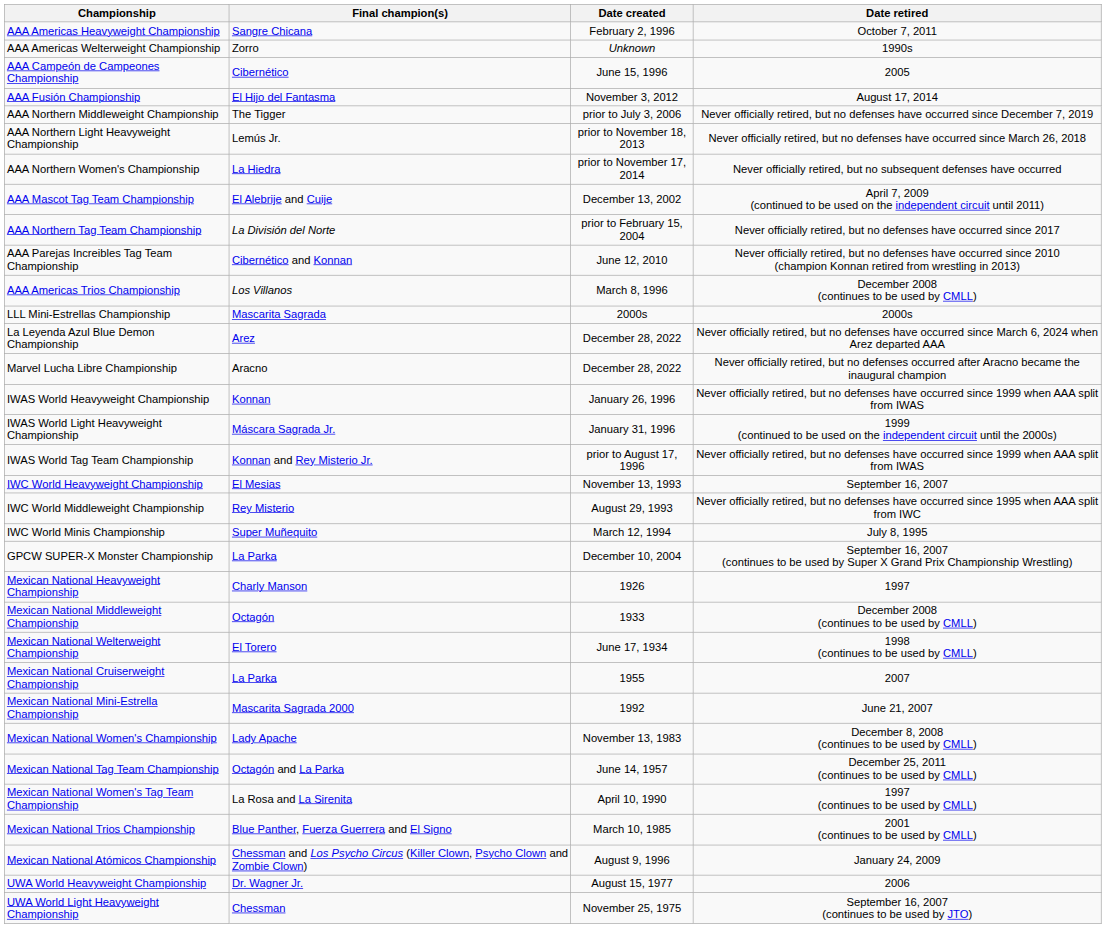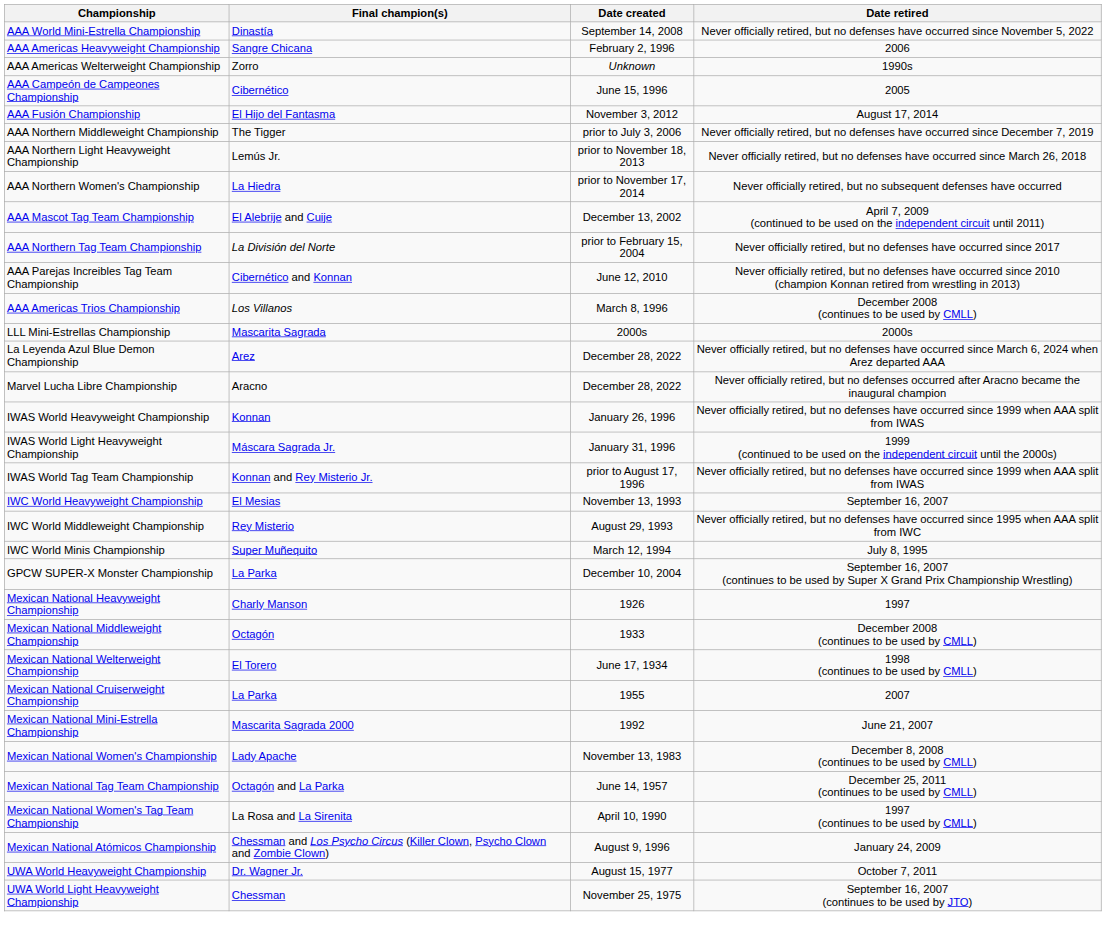+ row: AAA World Mini-Estrella Championship | Dinastía | September 14, 2008 | Never officially retired, but no defenses have occurred since November 5, 2022
AAA Americas Heavyweight Championship | Date retired: October 7, 2011 -> 2006
- row: Mexican National Trios Championship | Blue Panther, Fuerza Guerrera and El Signo | March 10, 1985 | 2001 (continues to be used by CMLL)
UWA World Heavyweight Championship | Date retired: 2006 -> October 7, 2011
